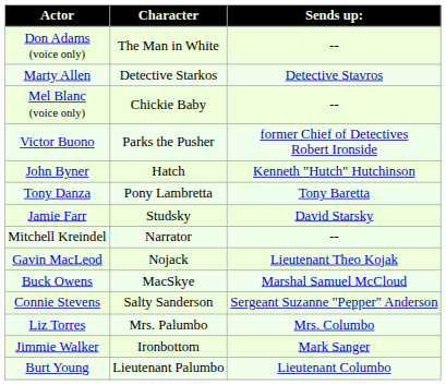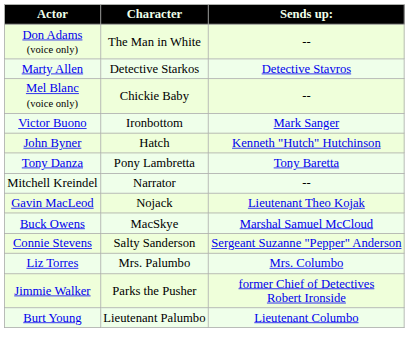Victor Buono | Character: Parks the Pusher -> Ironbottom
Victor Buono | Sends up:: former Chief of Detectives Robert Ironside -> Mark Sanger
- row: Jamie Farr | Studsky | David Starsky
Jimmie Walker | Character: Ironbottom -> Parks the Pusher
Jimmie Walker | Sends up:: Mark Sanger -> former Chief of Detectives Robert Ironside
